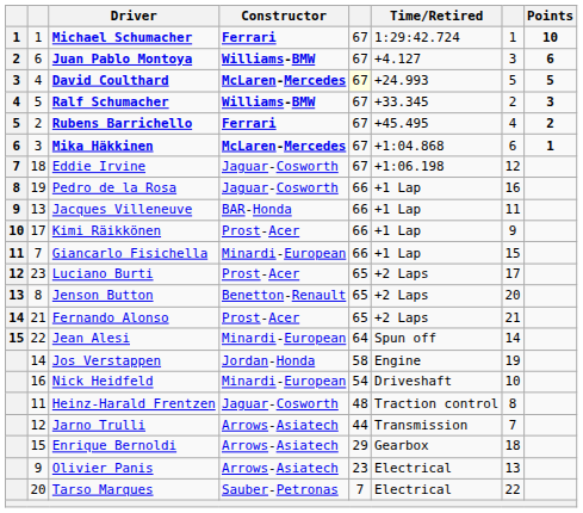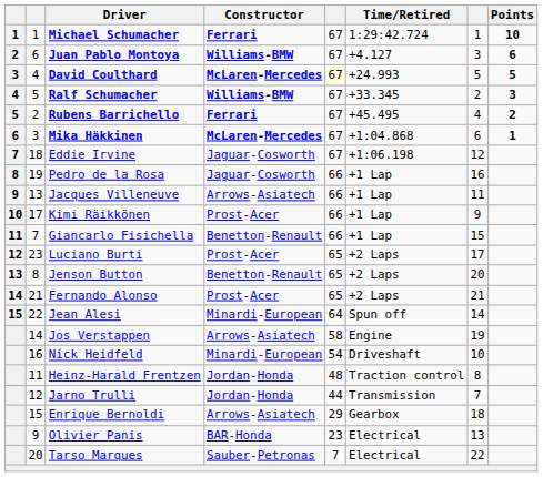Jacques Villeneuve | Constructor: BAR-Honda -> Arrows-Asiatech
Giancarlo Fisichella | Constructor: Minardi-European -> Benetton-Renault
Jos Verstappen | Constructor: Jordan-Honda -> Arrows-Asiatech
Heinz-Harald Frentzen | Constructor: Jaguar-Cosworth -> Jordan-Honda
Jarno Trulli | Constructor: Arrows-Asiatech -> Jordan-Honda
Olivier Panis | Constructor: Arrows-Asiatech -> BAR-Honda
